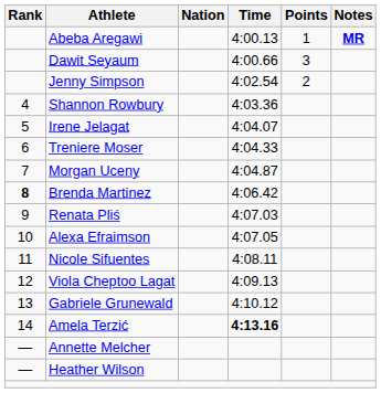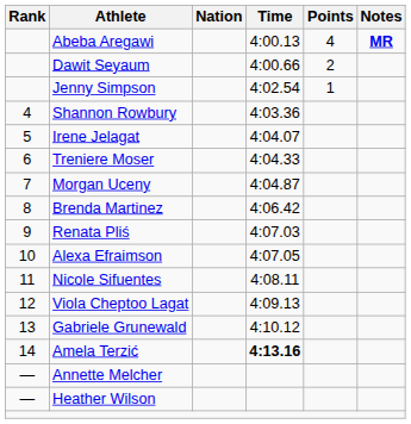Abeba Aregawi | Points: 1 -> 4
Dawit Seyaum | Points: 3 -> 2
Jenny Simpson | Points: 2 -> 1
Brenda Martinez | Rank: bold -> normal
